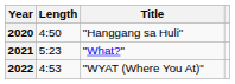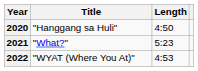columns swapped: Title <-> Length
